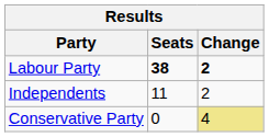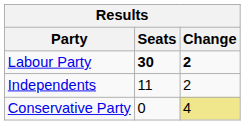Labour Party | Seats: 38 -> 30
